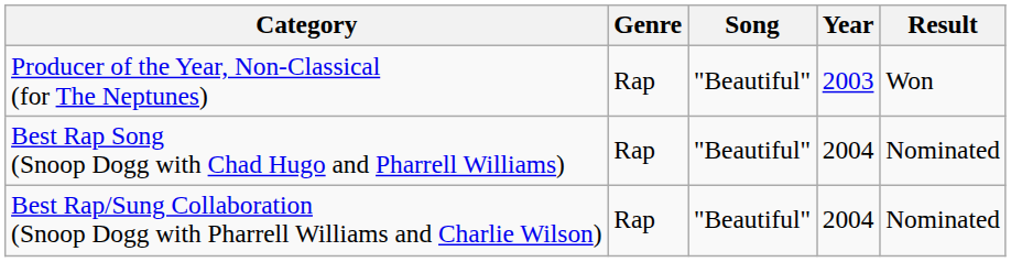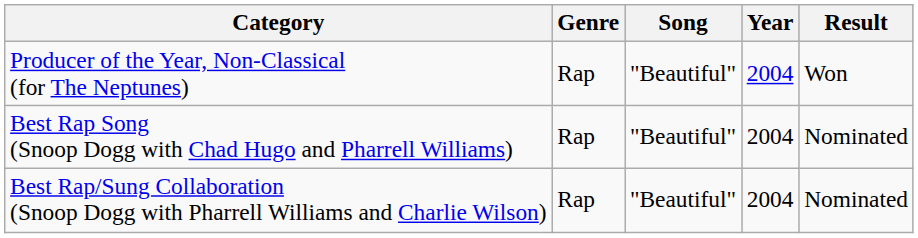Producer of the Year, Non-Classical (for The Neptunes) | Year: 2003 -> 2004
